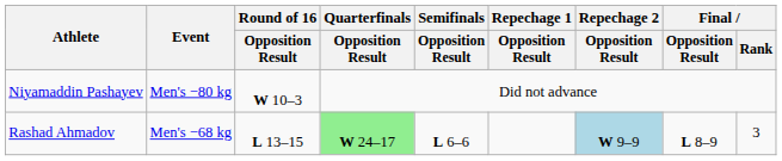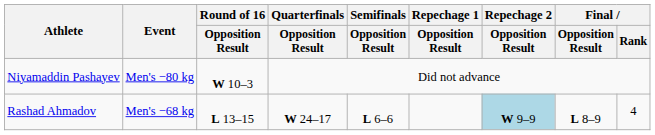Rashad Ahmadov | Quarterfinals / Opposition Result: lightgreen background -> no background
Rashad Ahmadov | Final / Rank: 3 -> 4
